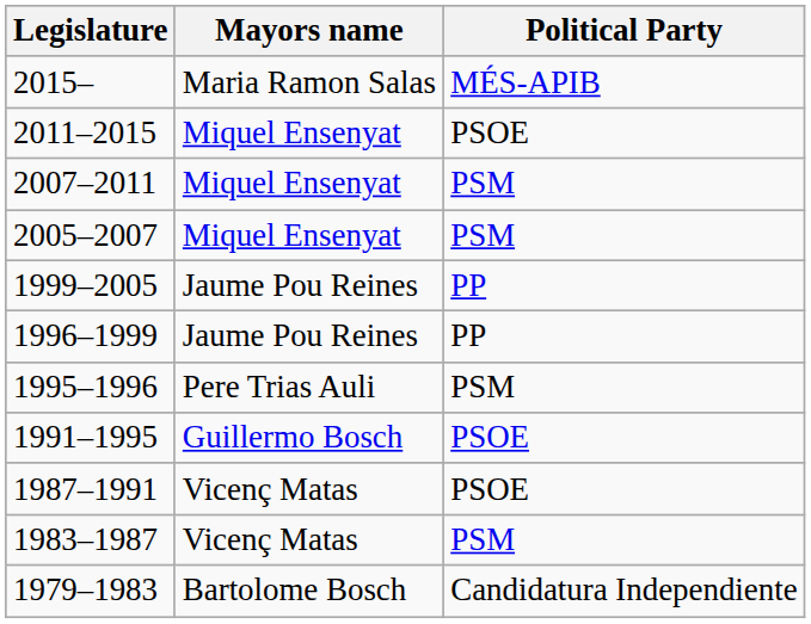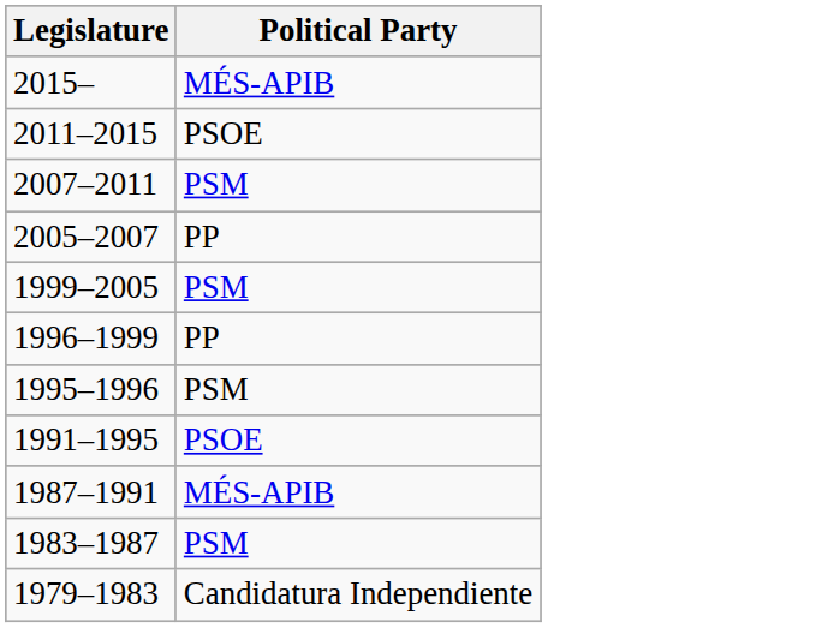- column: Mayors name | Maria Ramon Salas | Miquel Ensenyat | Miquel Ensenyat | Miquel Ensenyat | Jaume Pou Reines | Jaume Pou Reines | Pere Trias Auli | Guillermo Bosch | Vicenç Matas | Vicenç Matas | Bartolome Bosch
2005–2007 | Political Party: PSM -> PP
1999–2005 | Political Party: PP -> PSM
1987–1991 | Political Party: PSOE -> MÉS-APIB
